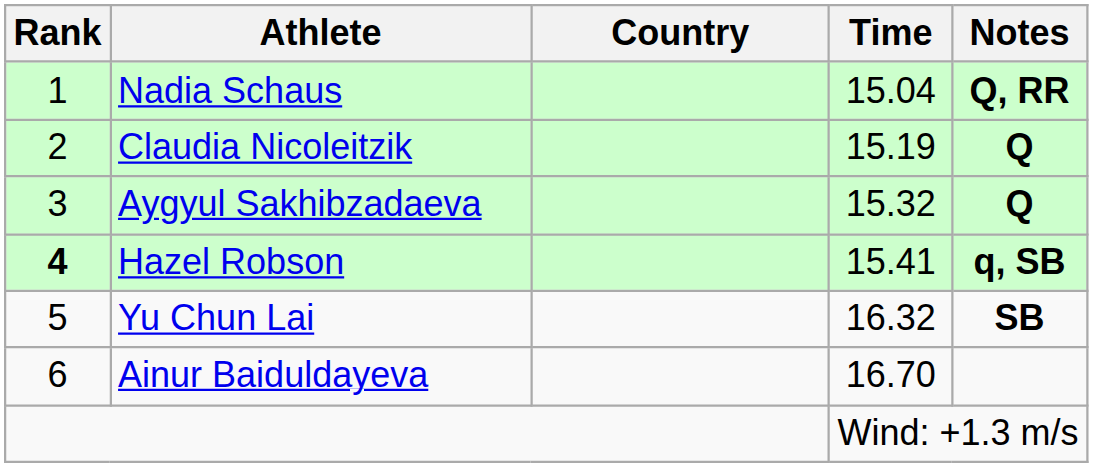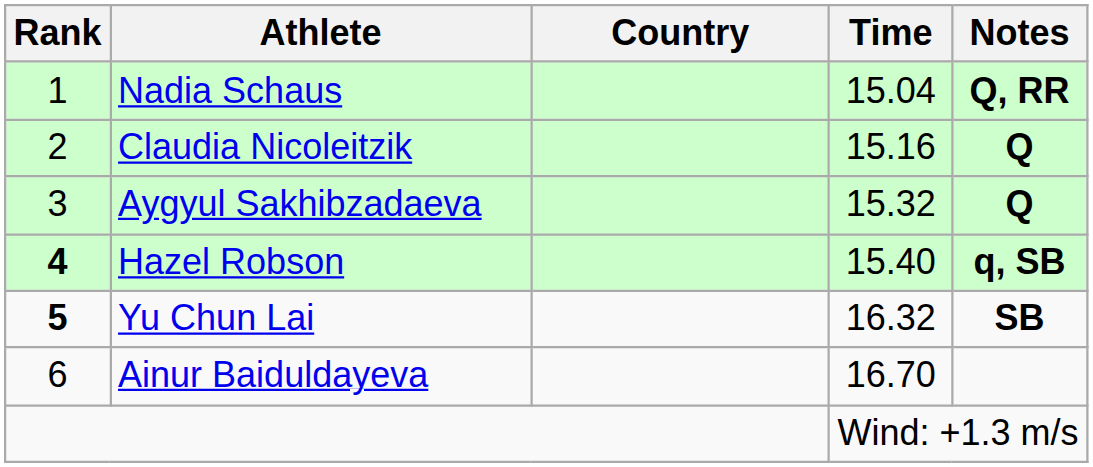Claudia Nicoleitzik | Time: 15.19 -> 15.16
Hazel Robson | Time: 15.41 -> 15.40
Yu Chun Lai | Rank: normal -> bold
